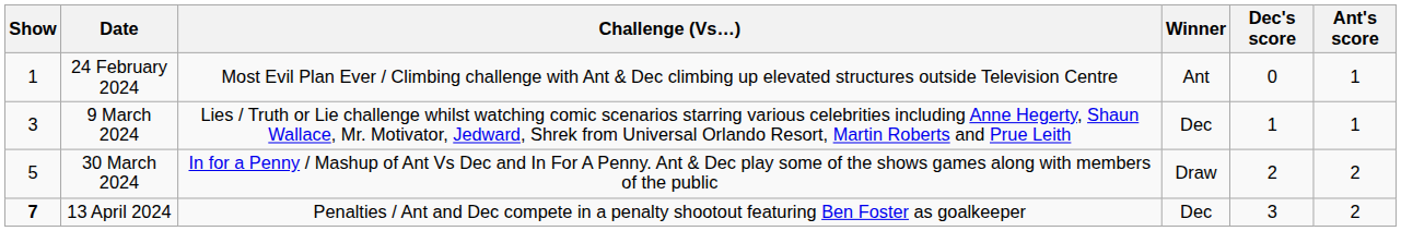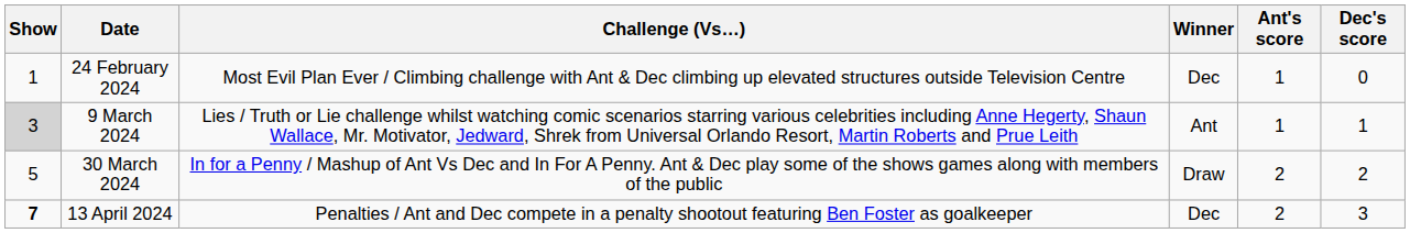columns swapped: Ant's score <-> Dec's score
24 February 2024 | Winner: Ant -> Dec
9 March 2024 | Show: no background -> lightgrey background
9 March 2024 | Winner: Dec -> Ant
